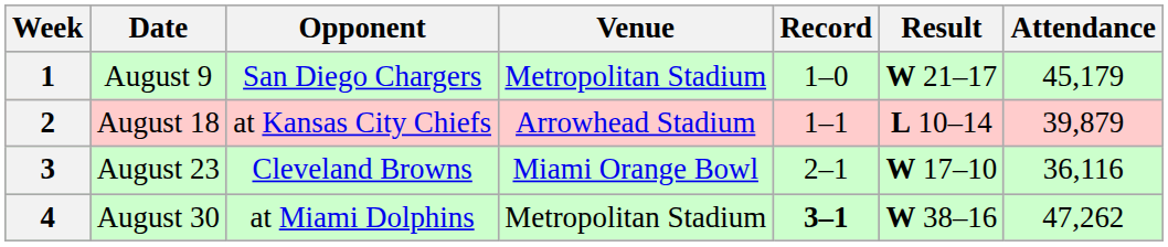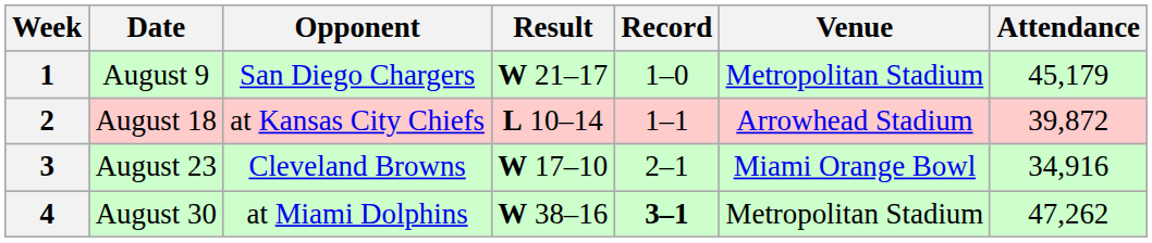columns swapped: Result <-> Venue
2 | Attendance: 39,879 -> 39,872
3 | Attendance: 36,116 -> 34,916
